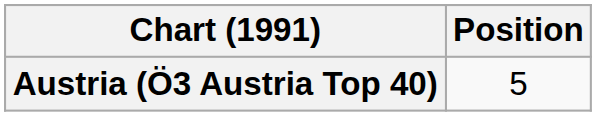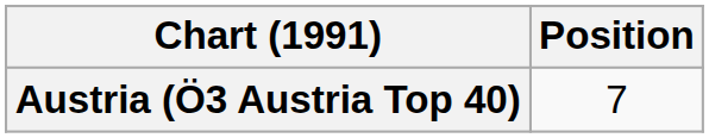Austria (Ö3 Austria Top 40) | Position: 5 -> 7
